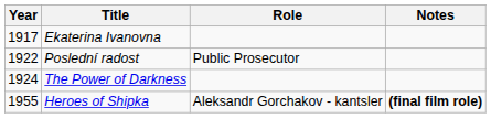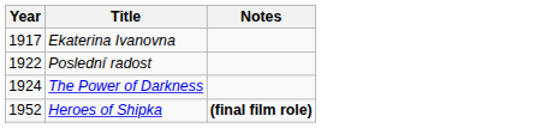- column: Role | Public Prosecutor | Aleksandr Gorchakov - kantsler
Heroes of Shipka | Year: 1955 -> 1952
